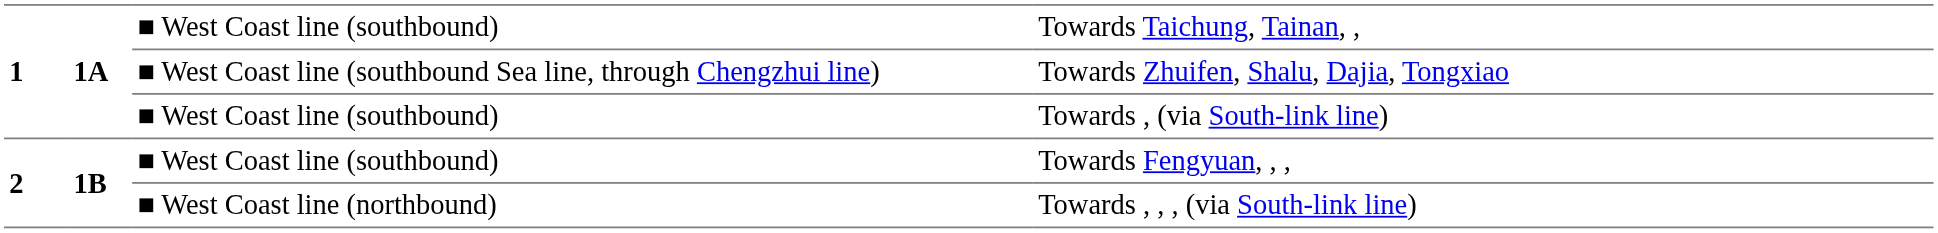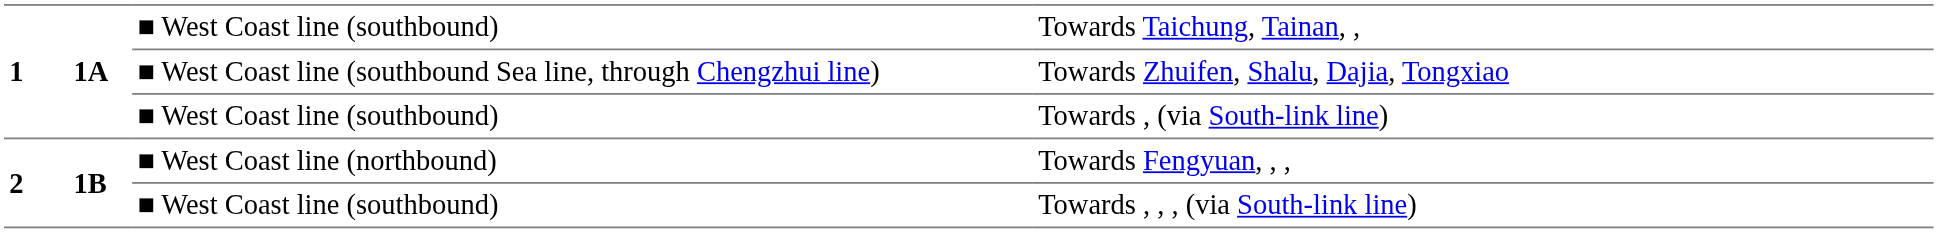Towards Fengyuan, , , | column 3: ■ West Coast line (southbound) -> ■ West Coast line (northbound)
Towards , , , (via South-link line) | column 3: ■ West Coast line (northbound) -> ■ West Coast line (southbound)
